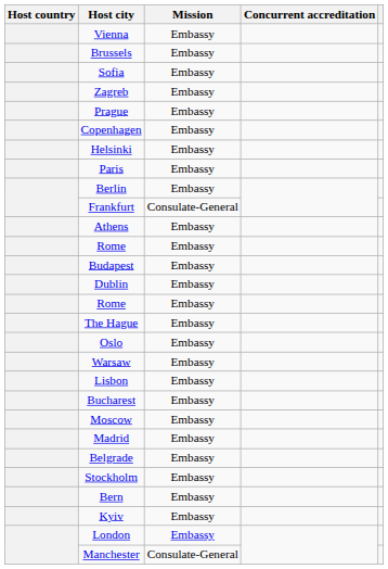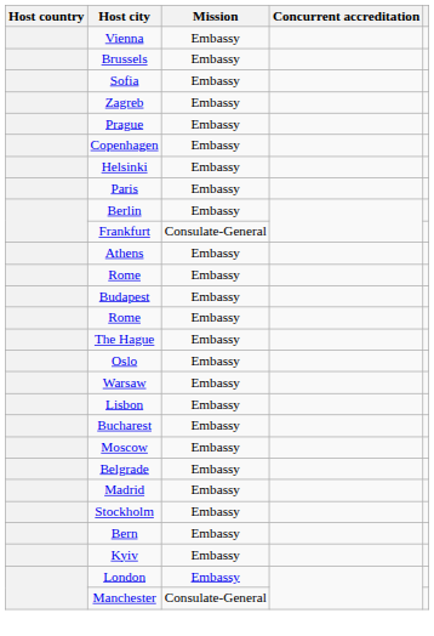- row: Dublin | Embassy
rows swapped: Belgrade <-> Madrid
